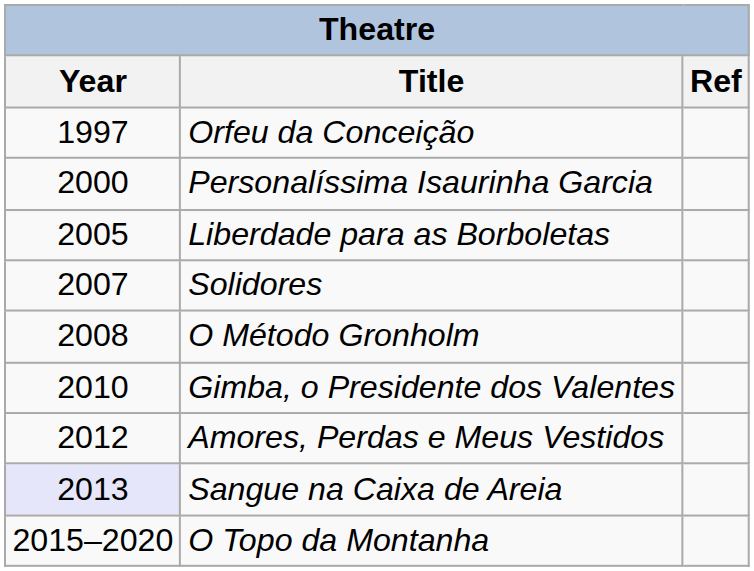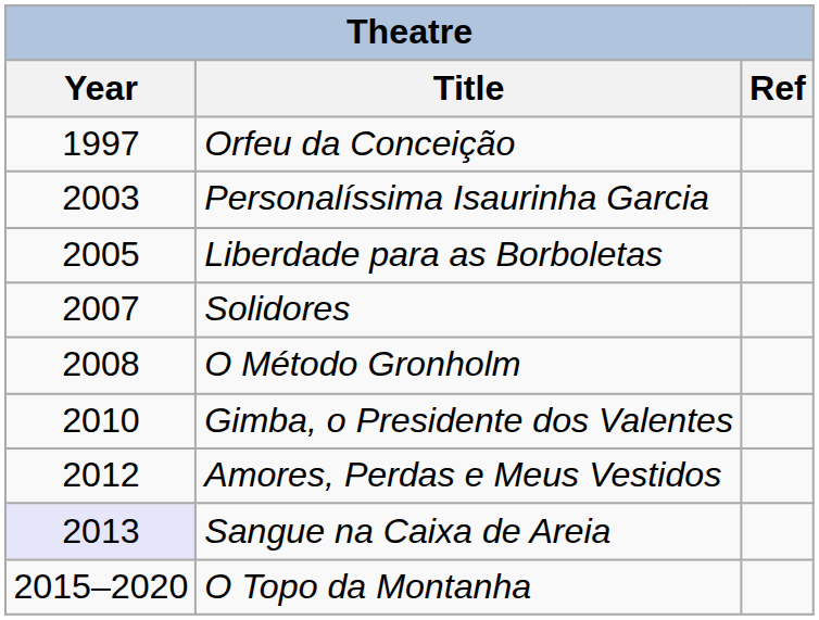Personalíssima Isaurinha Garcia | Year: 2000 -> 2003
